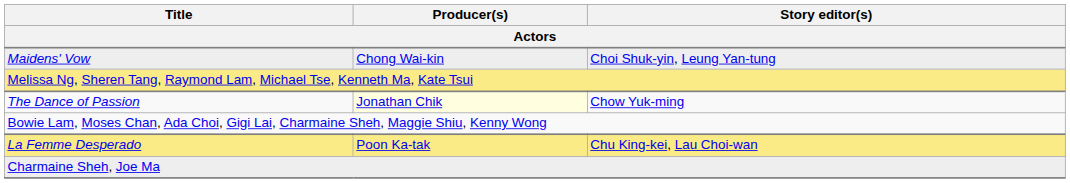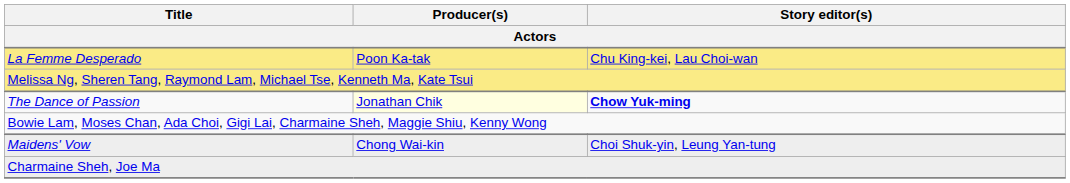rows swapped: La Femme Desperado <-> Maidens' Vow
The Dance of Passion | Story editor(s): normal -> bold
